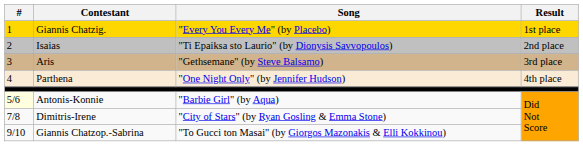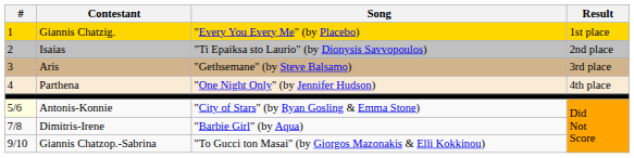Antonis-Konnie | Song: "Barbie Girl" (by Aqua) -> "City of Stars" (by Ryan Gosling & Emma Stone)
Dimitris-Irene | Song: "City of Stars" (by Ryan Gosling & Emma Stone) -> "Barbie Girl" (by Aqua)
